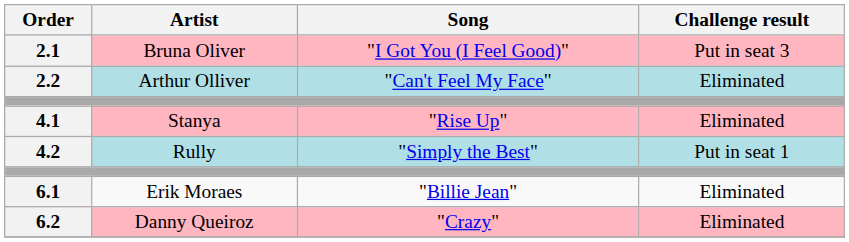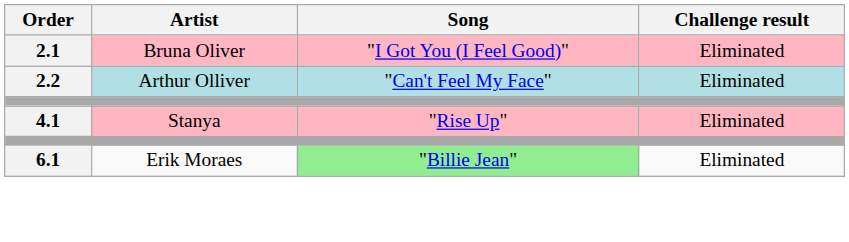2.1 | Challenge result: Put in seat 3 -> Eliminated
- row: 4.2 | Rully | "Simply the Best" | Put in seat 1
6.1 | Song: no background -> lightgreen background
- row: 6.2 | Danny Queiroz | "Crazy" | Eliminated
